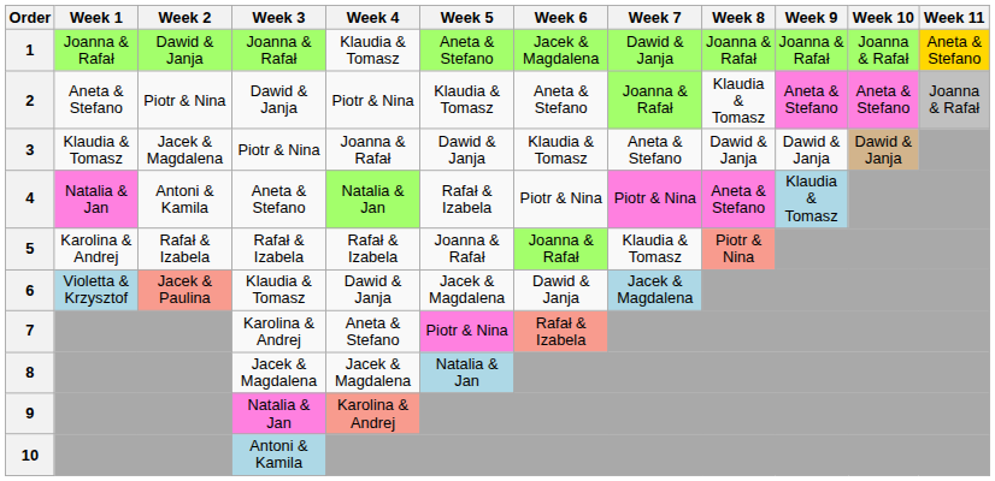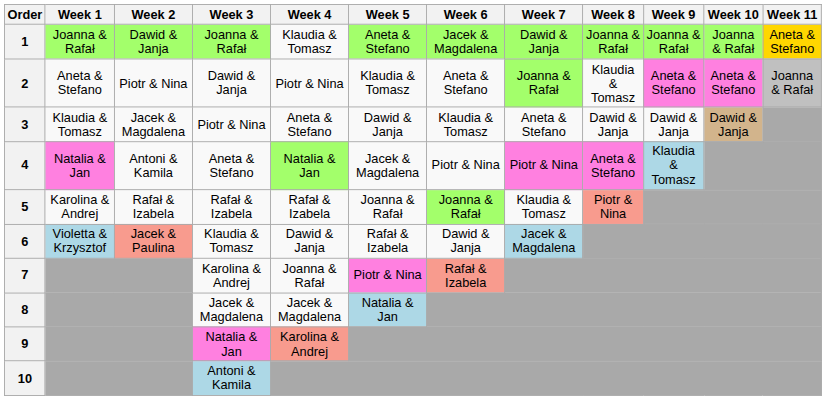3 | Week 4: Joanna & Rafał -> Aneta & Stefano
4 | Week 5: Rafał & Izabela -> Jacek & Magdalena
6 | Week 5: Jacek & Magdalena -> Rafał & Izabela
7 | Week 4: Aneta & Stefano -> Joanna & Rafał
